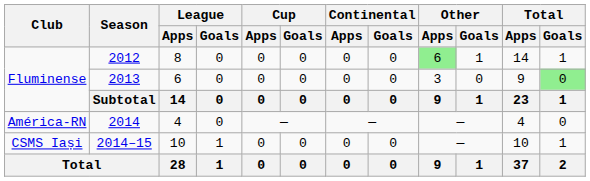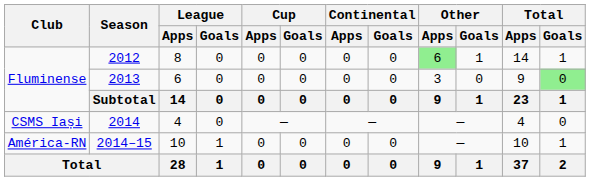2014 | Club: América-RN -> CSMS Iași
2014–15 | Club: CSMS Iași -> América-RN
